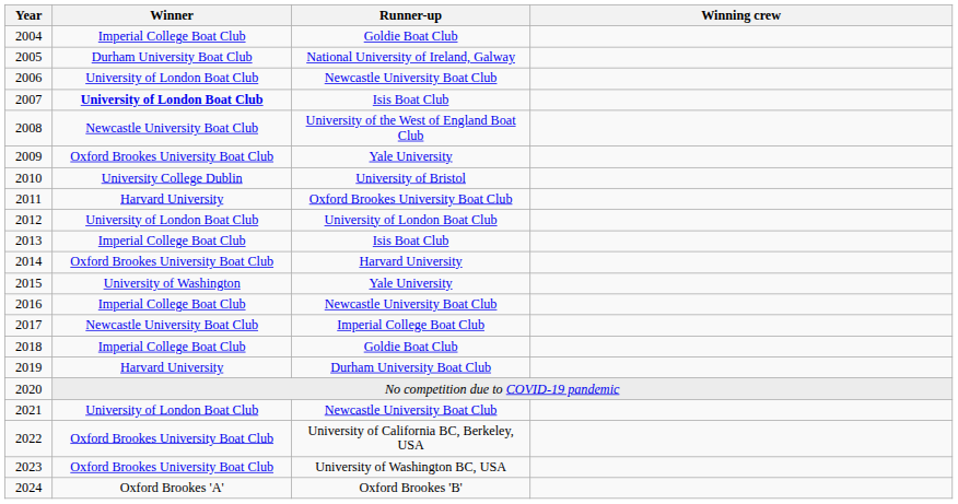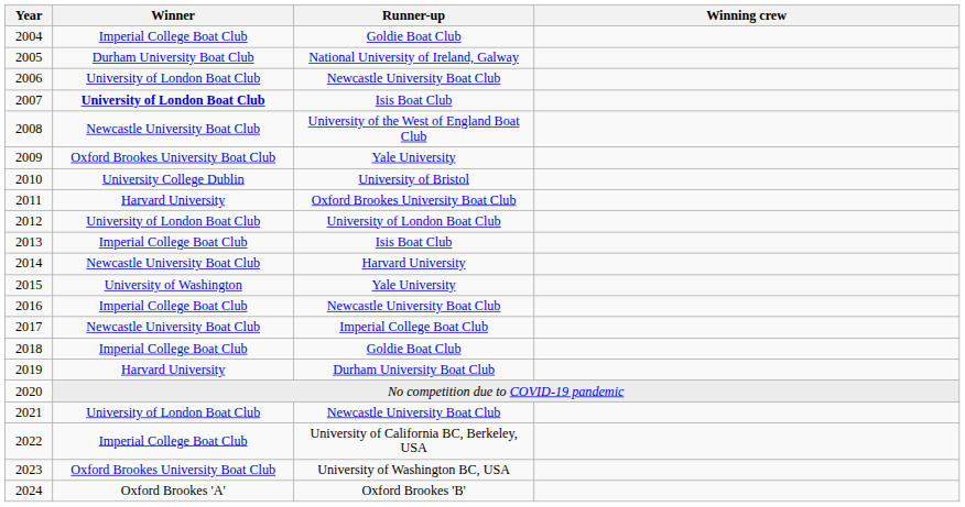2014 | Winner: Oxford Brookes University Boat Club -> Newcastle University Boat Club
2022 | Winner: Oxford Brookes University Boat Club -> Imperial College Boat Club
